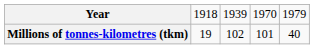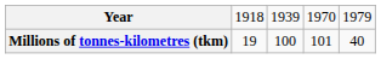Millions of tonnes-kilometres (tkm) | column 3: 102 -> 100
